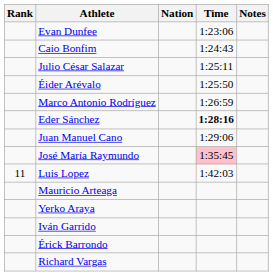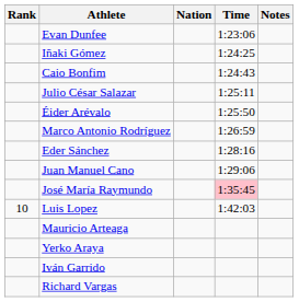+ row: Iñaki Gómez | 1:24:25
Eder Sánchez | Time: bold -> normal
Luis Lopez | Rank: 11 -> 10
- row: Érick Barrondo
